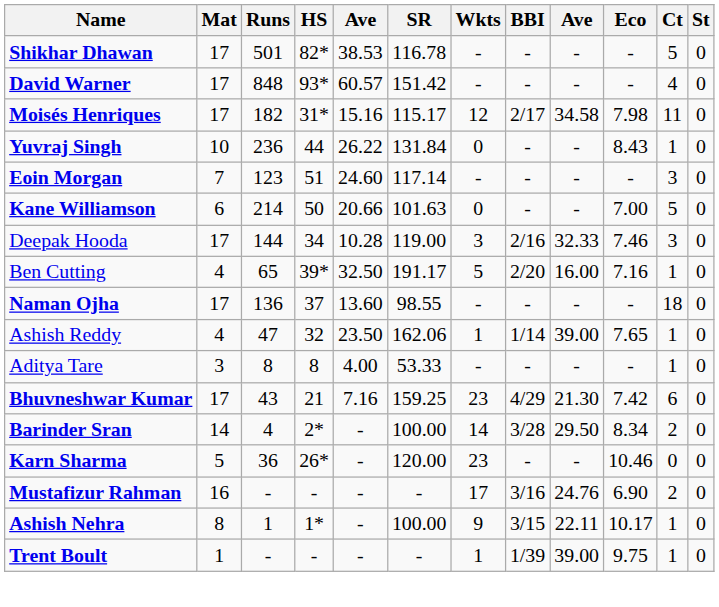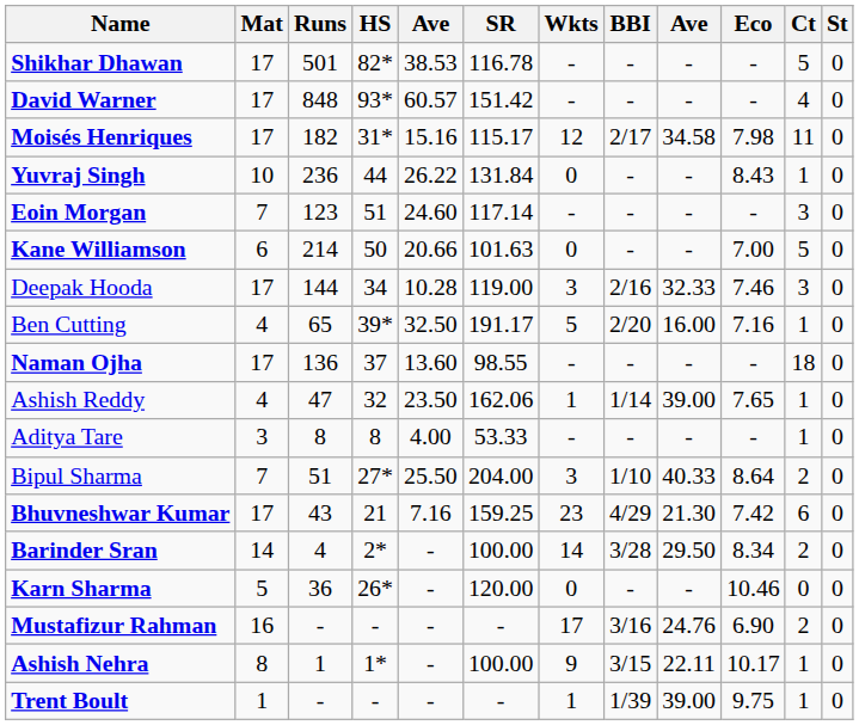+ row: Bipul Sharma | 7 | 51 | 27* | 25.50 | 204.00 | 3 | 1/10 | 40.33 | 8.64 | 2 | 0
Karn Sharma | Wkts: 23 -> 0
